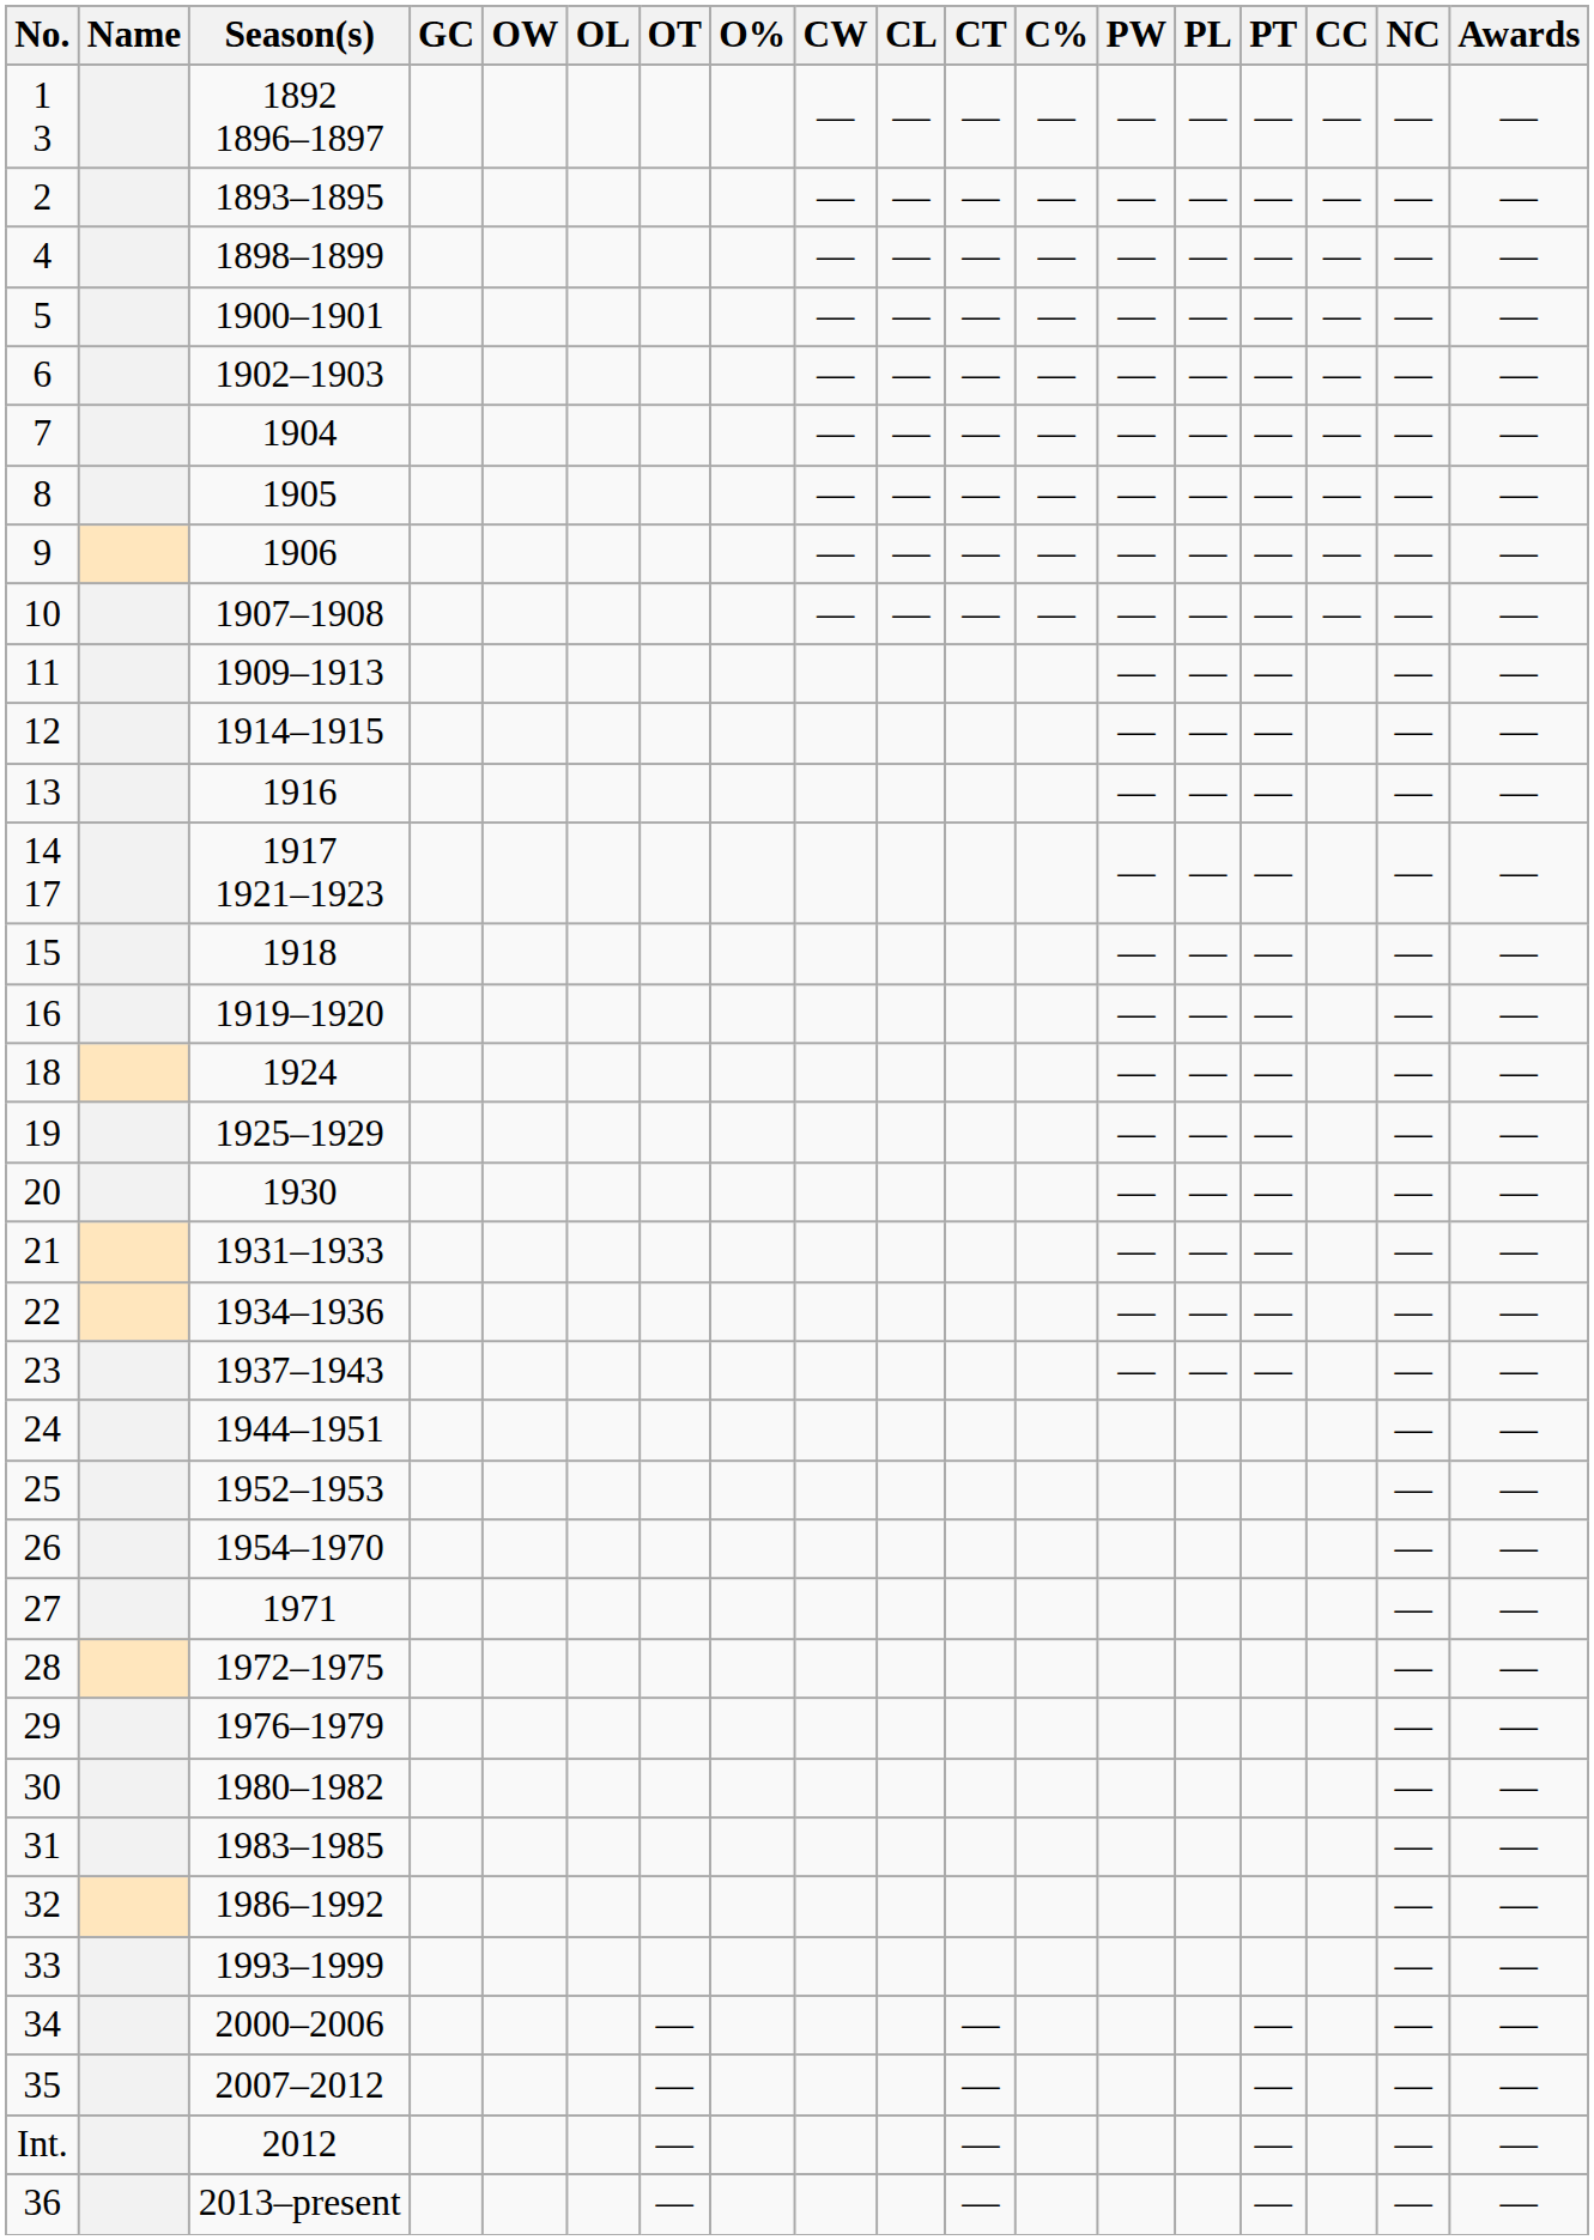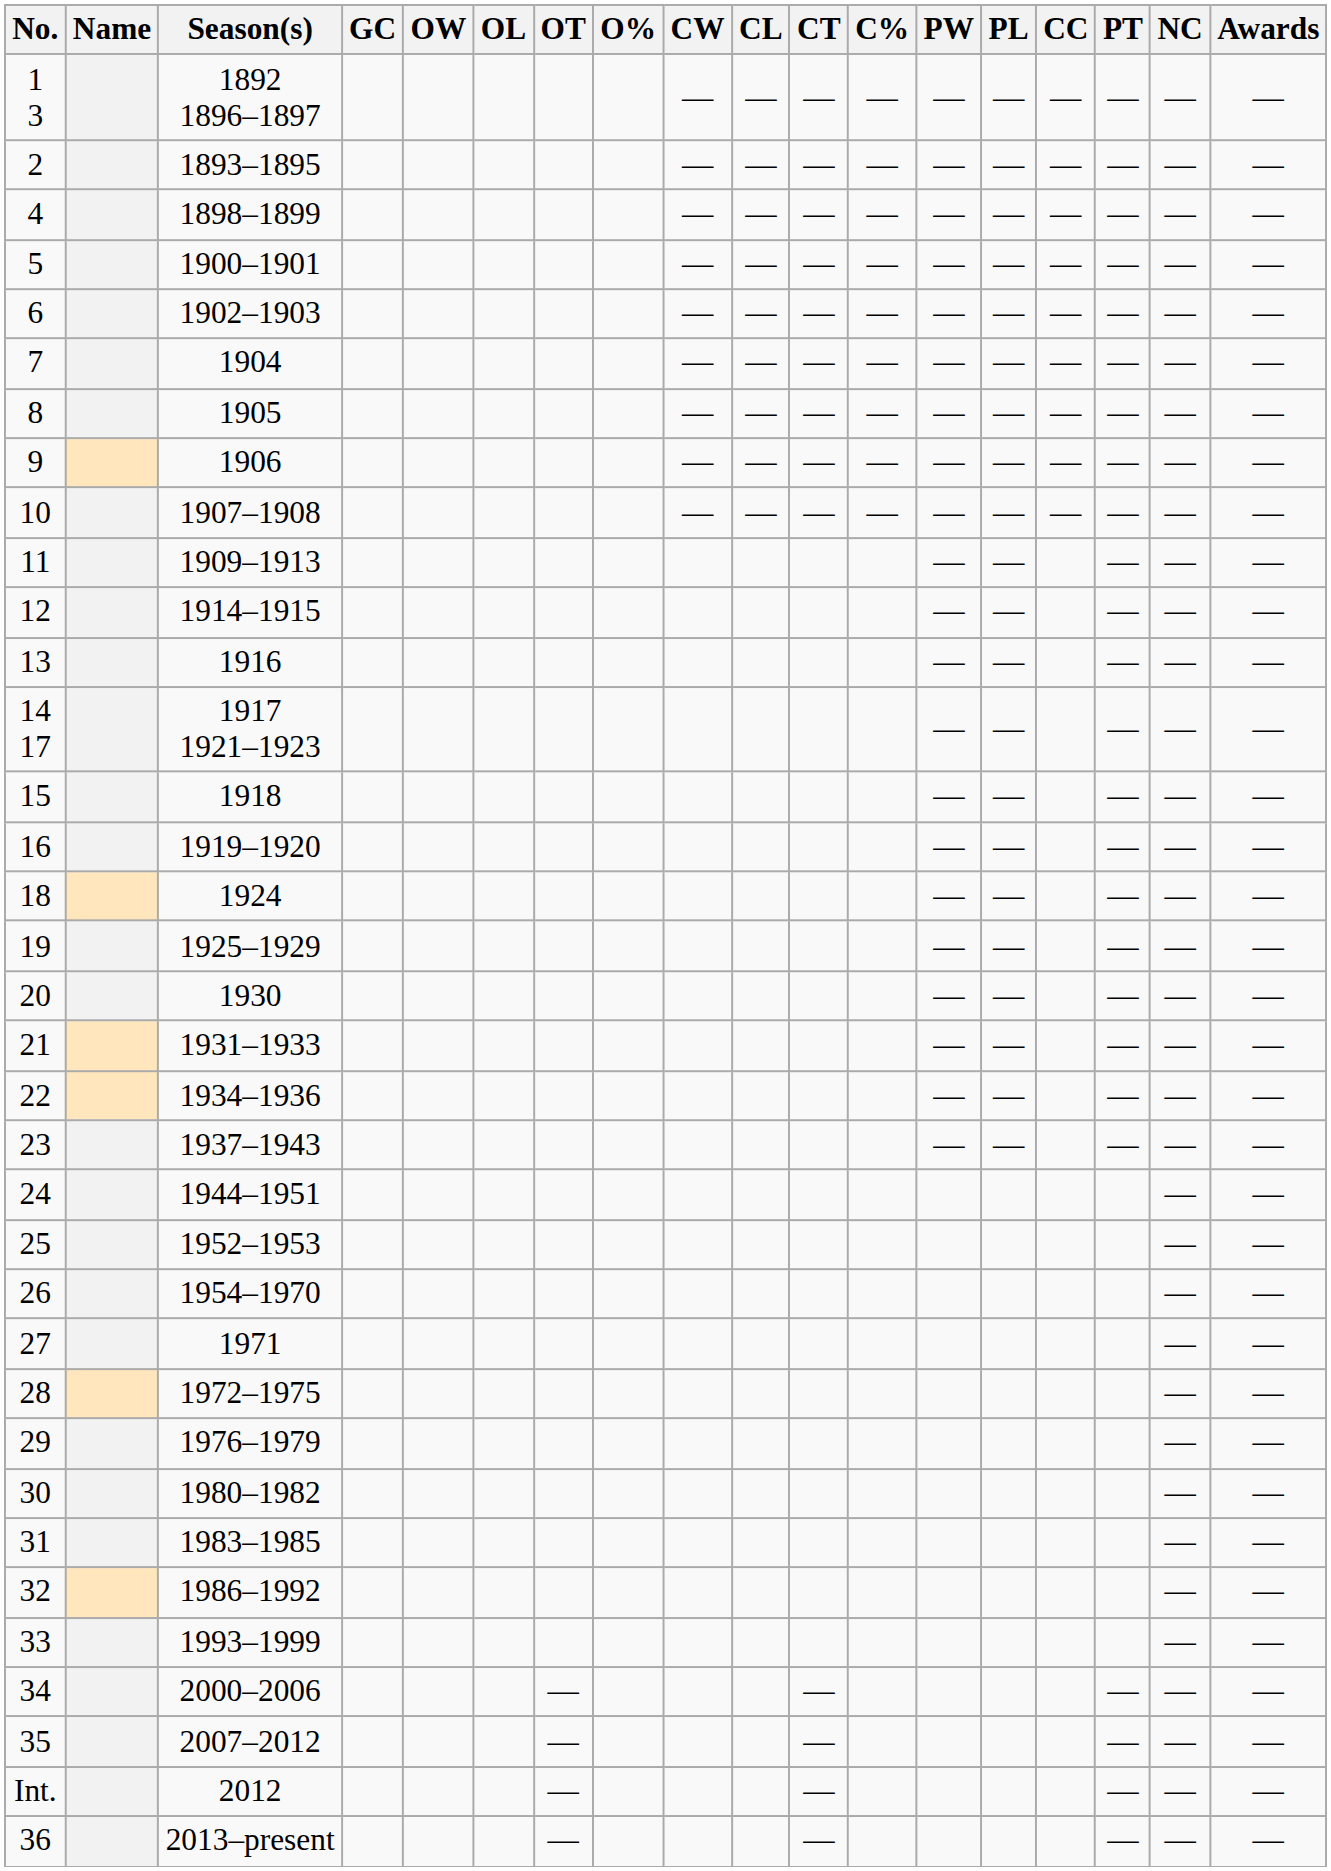columns swapped: PT <-> CC
